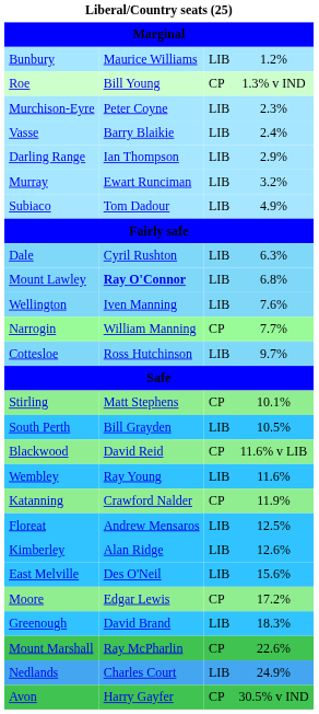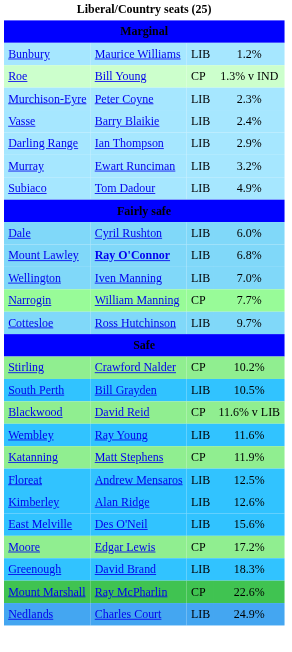Dale | column 4: 6.3% -> 6.0%
Wellington | column 4: 7.6% -> 7.0%
Stirling | column 2: Matt Stephens -> Crawford Nalder
Stirling | column 4: 10.1% -> 10.2%
Katanning | column 2: Crawford Nalder -> Matt Stephens
- row: Avon | Harry Gayfer | CP | 30.5% v IND
